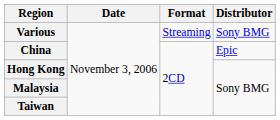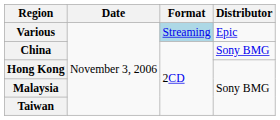Various | Format: no background -> lightblue background
Various | Distributor: Sony BMG -> Epic
China | Distributor: Epic -> Sony BMG
